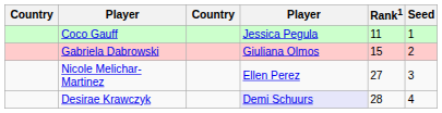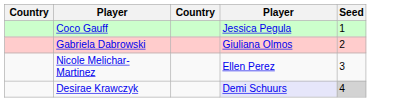- column: Rank1 | 11 | 15 | 27 | 28
Desirae Krawczyk | Seed: no background -> lightgrey background
